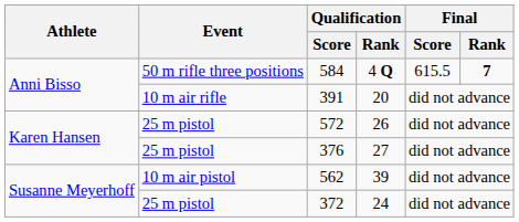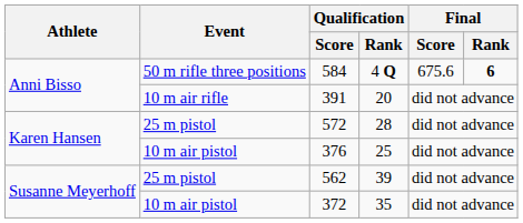584 | Final / Score: 615.5 -> 675.6
584 | Final / Rank: 7 -> 6
572 | Qualification / Rank: 26 -> 28
376 | Event: 25 m pistol -> 10 m air pistol
376 | Qualification / Rank: 27 -> 25
562 | Event: 10 m air pistol -> 25 m pistol
372 | Event: 25 m pistol -> 10 m air pistol
372 | Qualification / Rank: 24 -> 35
